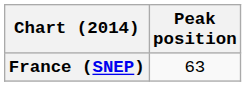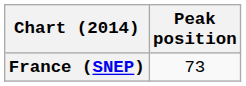France (SNEP) | Peak position: 63 -> 73
